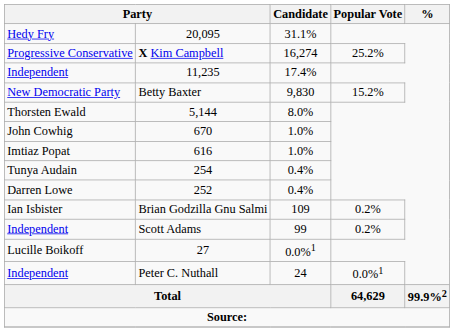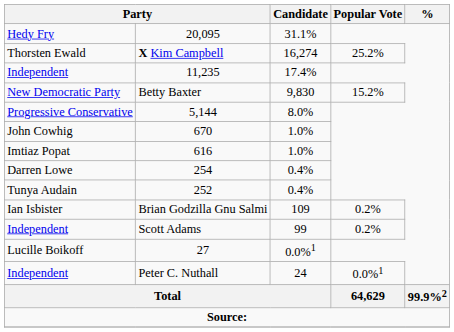X Kim Campbell | column 1: Progressive Conservative -> Thorsten Ewald
5,144 | column 1: Thorsten Ewald -> Progressive Conservative
254 | column 1: Tunya Audain -> Darren Lowe
252 | column 1: Darren Lowe -> Tunya Audain
